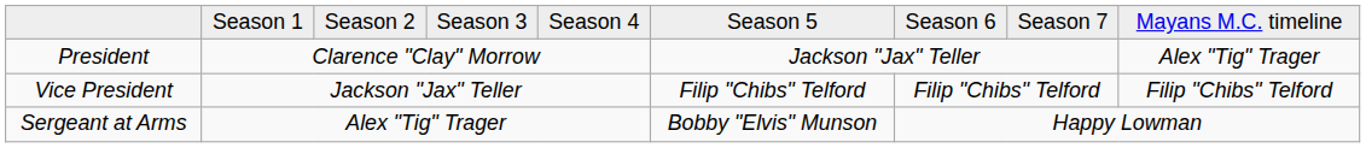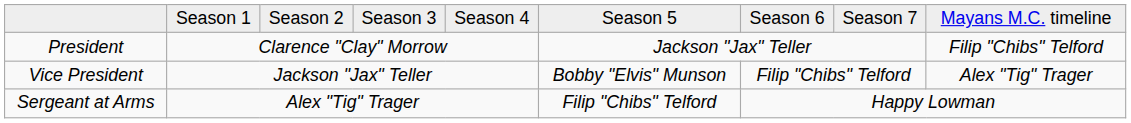President | column 9: Alex "Tig" Trager -> Filip "Chibs" Telford
Vice President | column 6: Filip "Chibs" Telford -> Bobby "Elvis" Munson
Vice President | column 9: Filip "Chibs" Telford -> Alex "Tig" Trager
Sergeant at Arms | column 6: Bobby "Elvis" Munson -> Filip "Chibs" Telford
